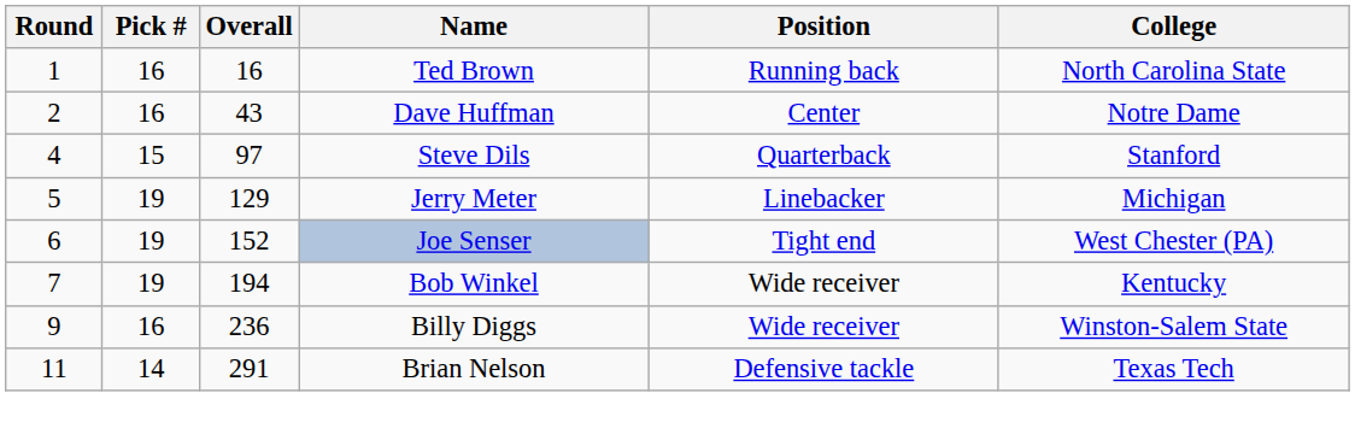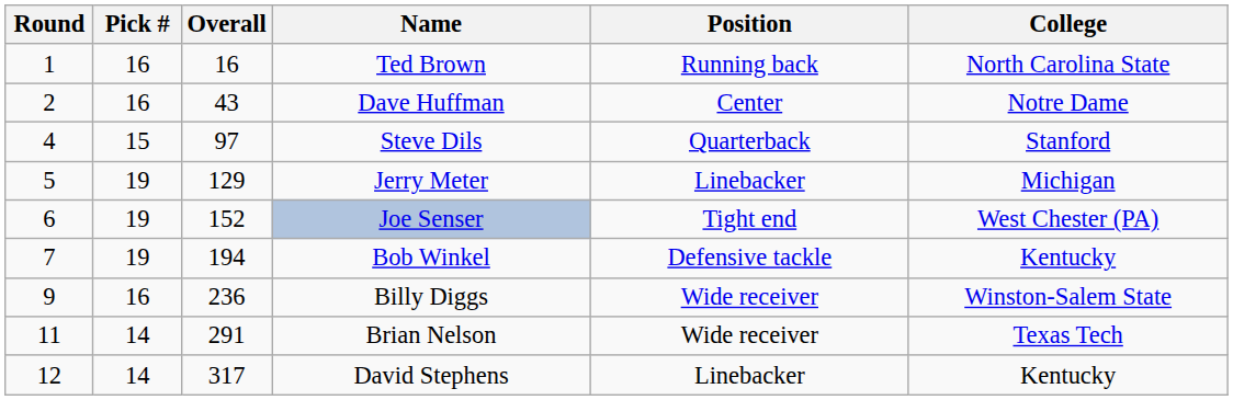Bob Winkel | Position: Wide receiver -> Defensive tackle
Brian Nelson | Position: Defensive tackle -> Wide receiver
+ row: 12 | 14 | 317 | David Stephens | Linebacker | Kentucky
